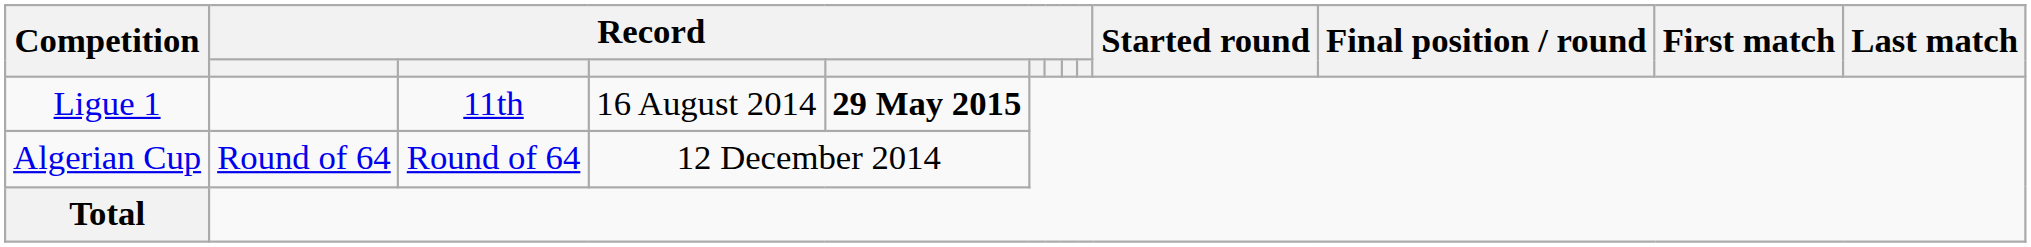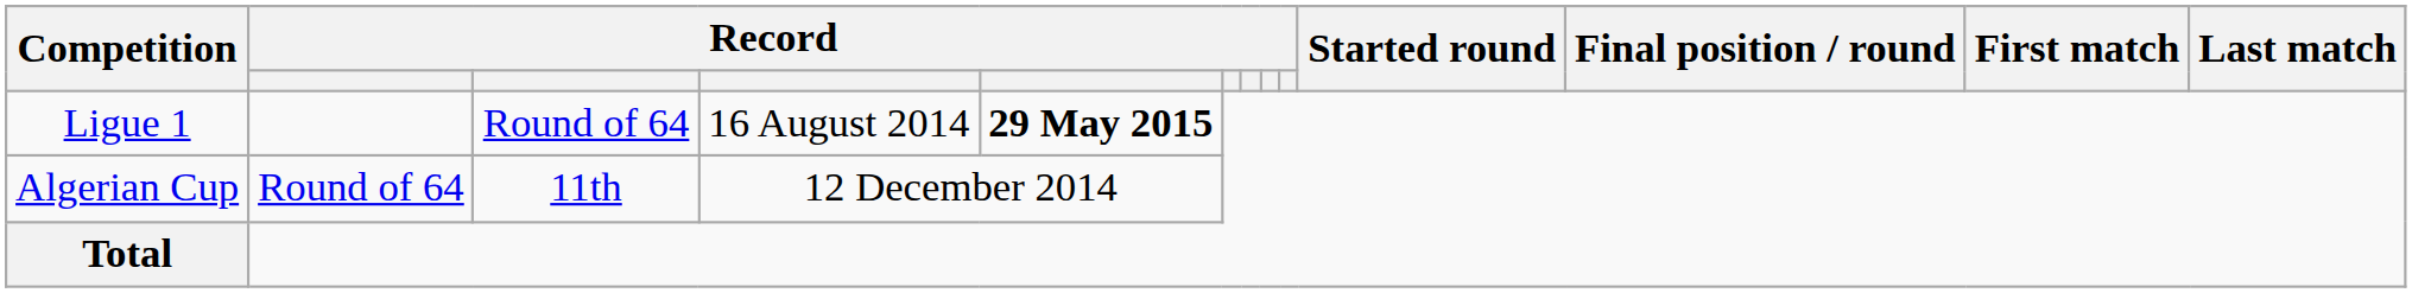Ligue 1 | column 3: 11th -> Round of 64
Algerian Cup | column 3: Round of 64 -> 11th
